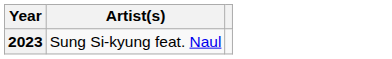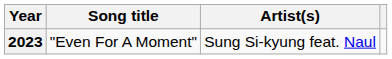+ column: Song title | "Even For A Moment"
